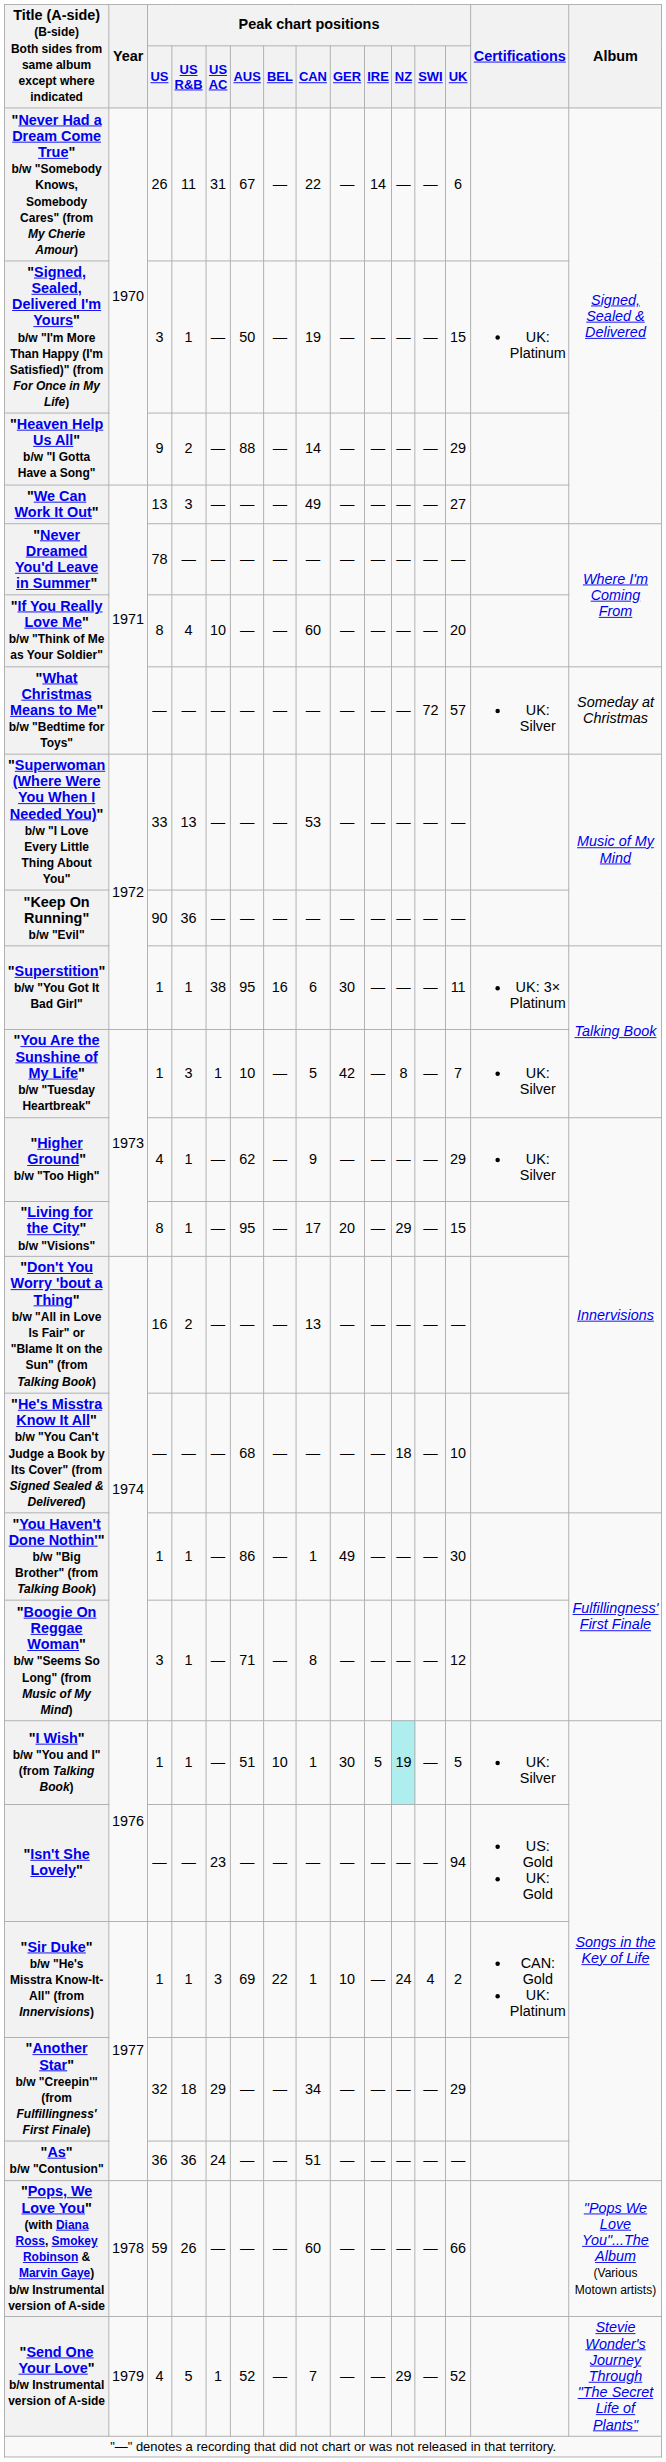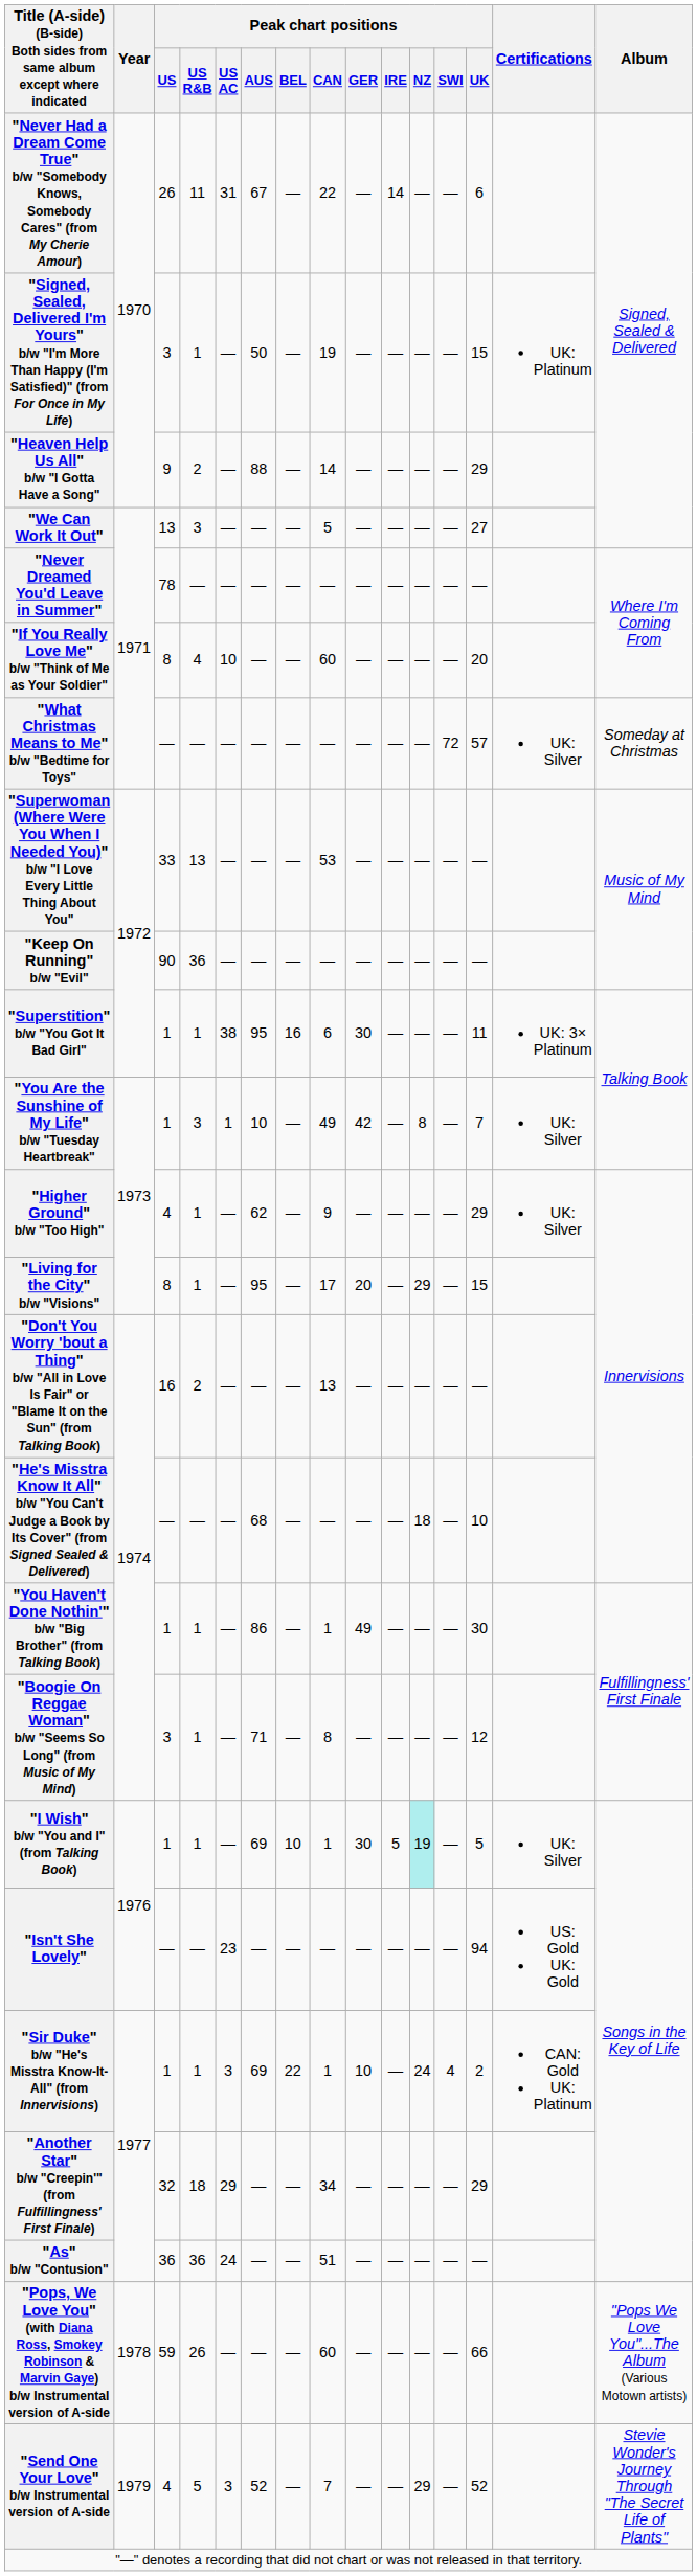"We Can Work It Out" | Peak chart positions / CAN: 49 -> 5
"You Are the Sunshine of My Life" b/w "Tuesday Heartbreak" | Peak chart positions / CAN: 5 -> 49
"I Wish" b/w "You and I" (from Talking Book) | Peak chart positions / AUS: 51 -> 69
"Send One Your Love" b/w Instrumental version of A-side | Peak chart positions / US AC: 1 -> 3
